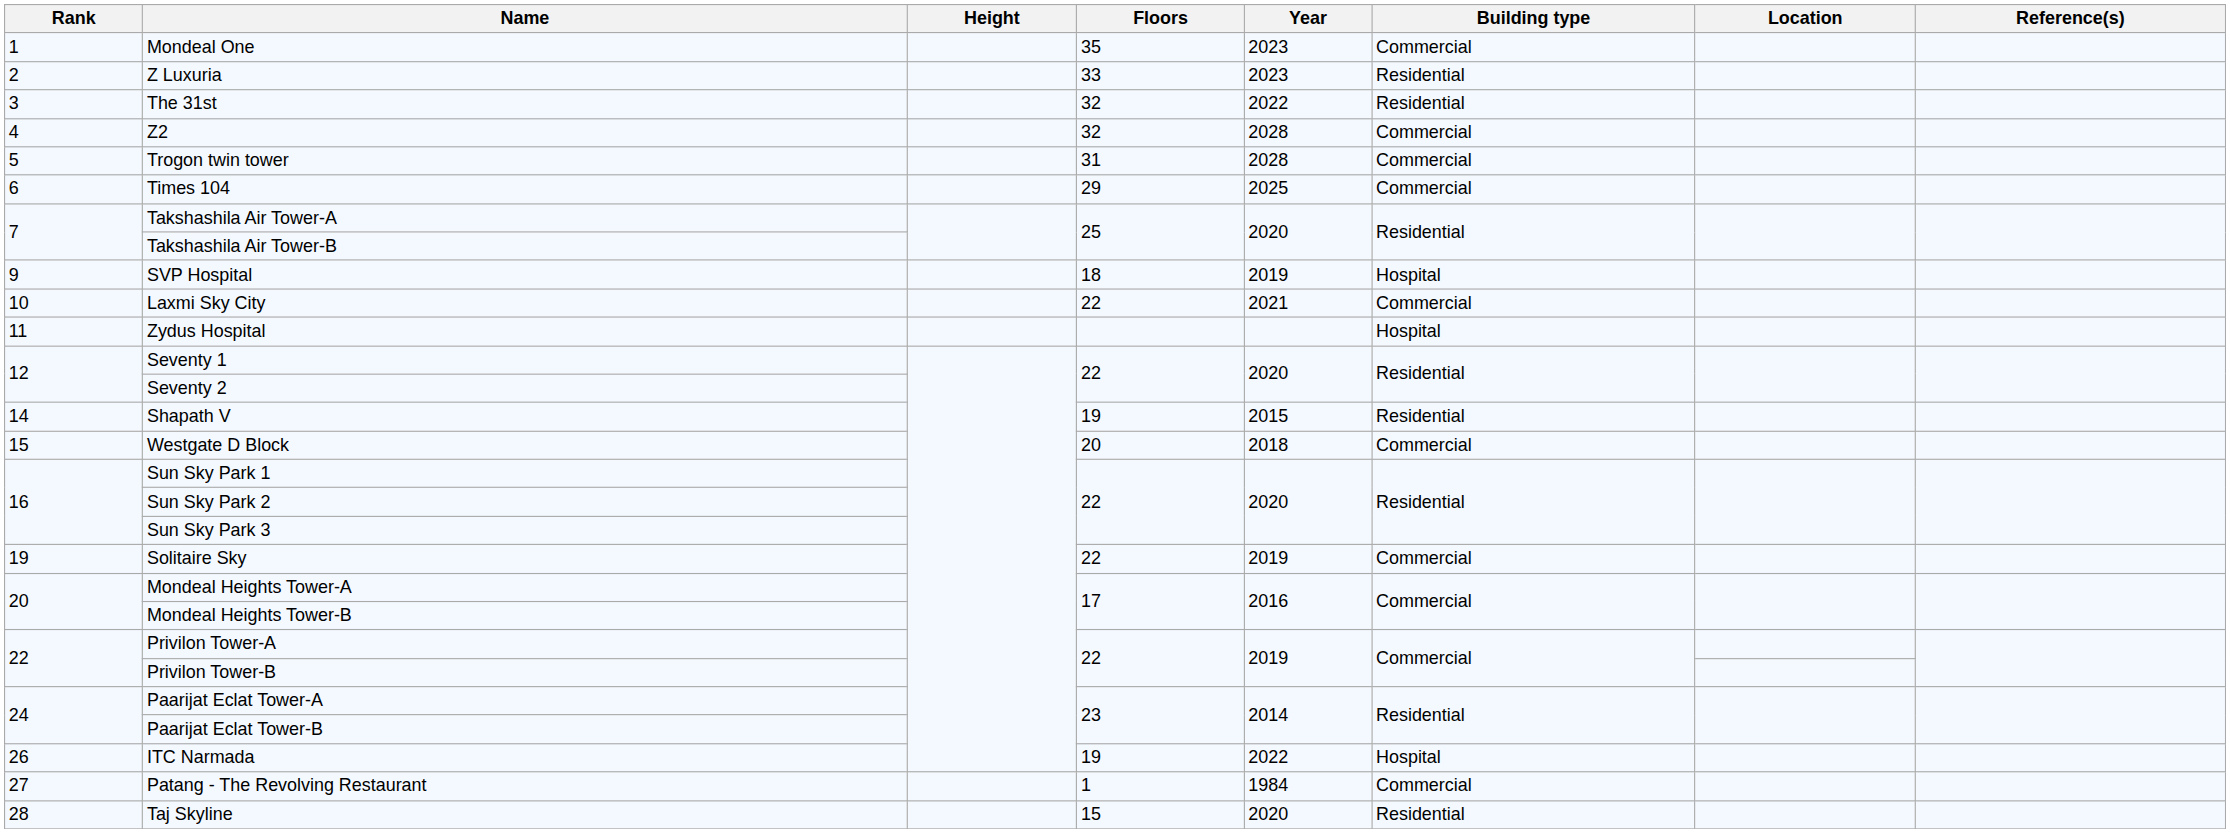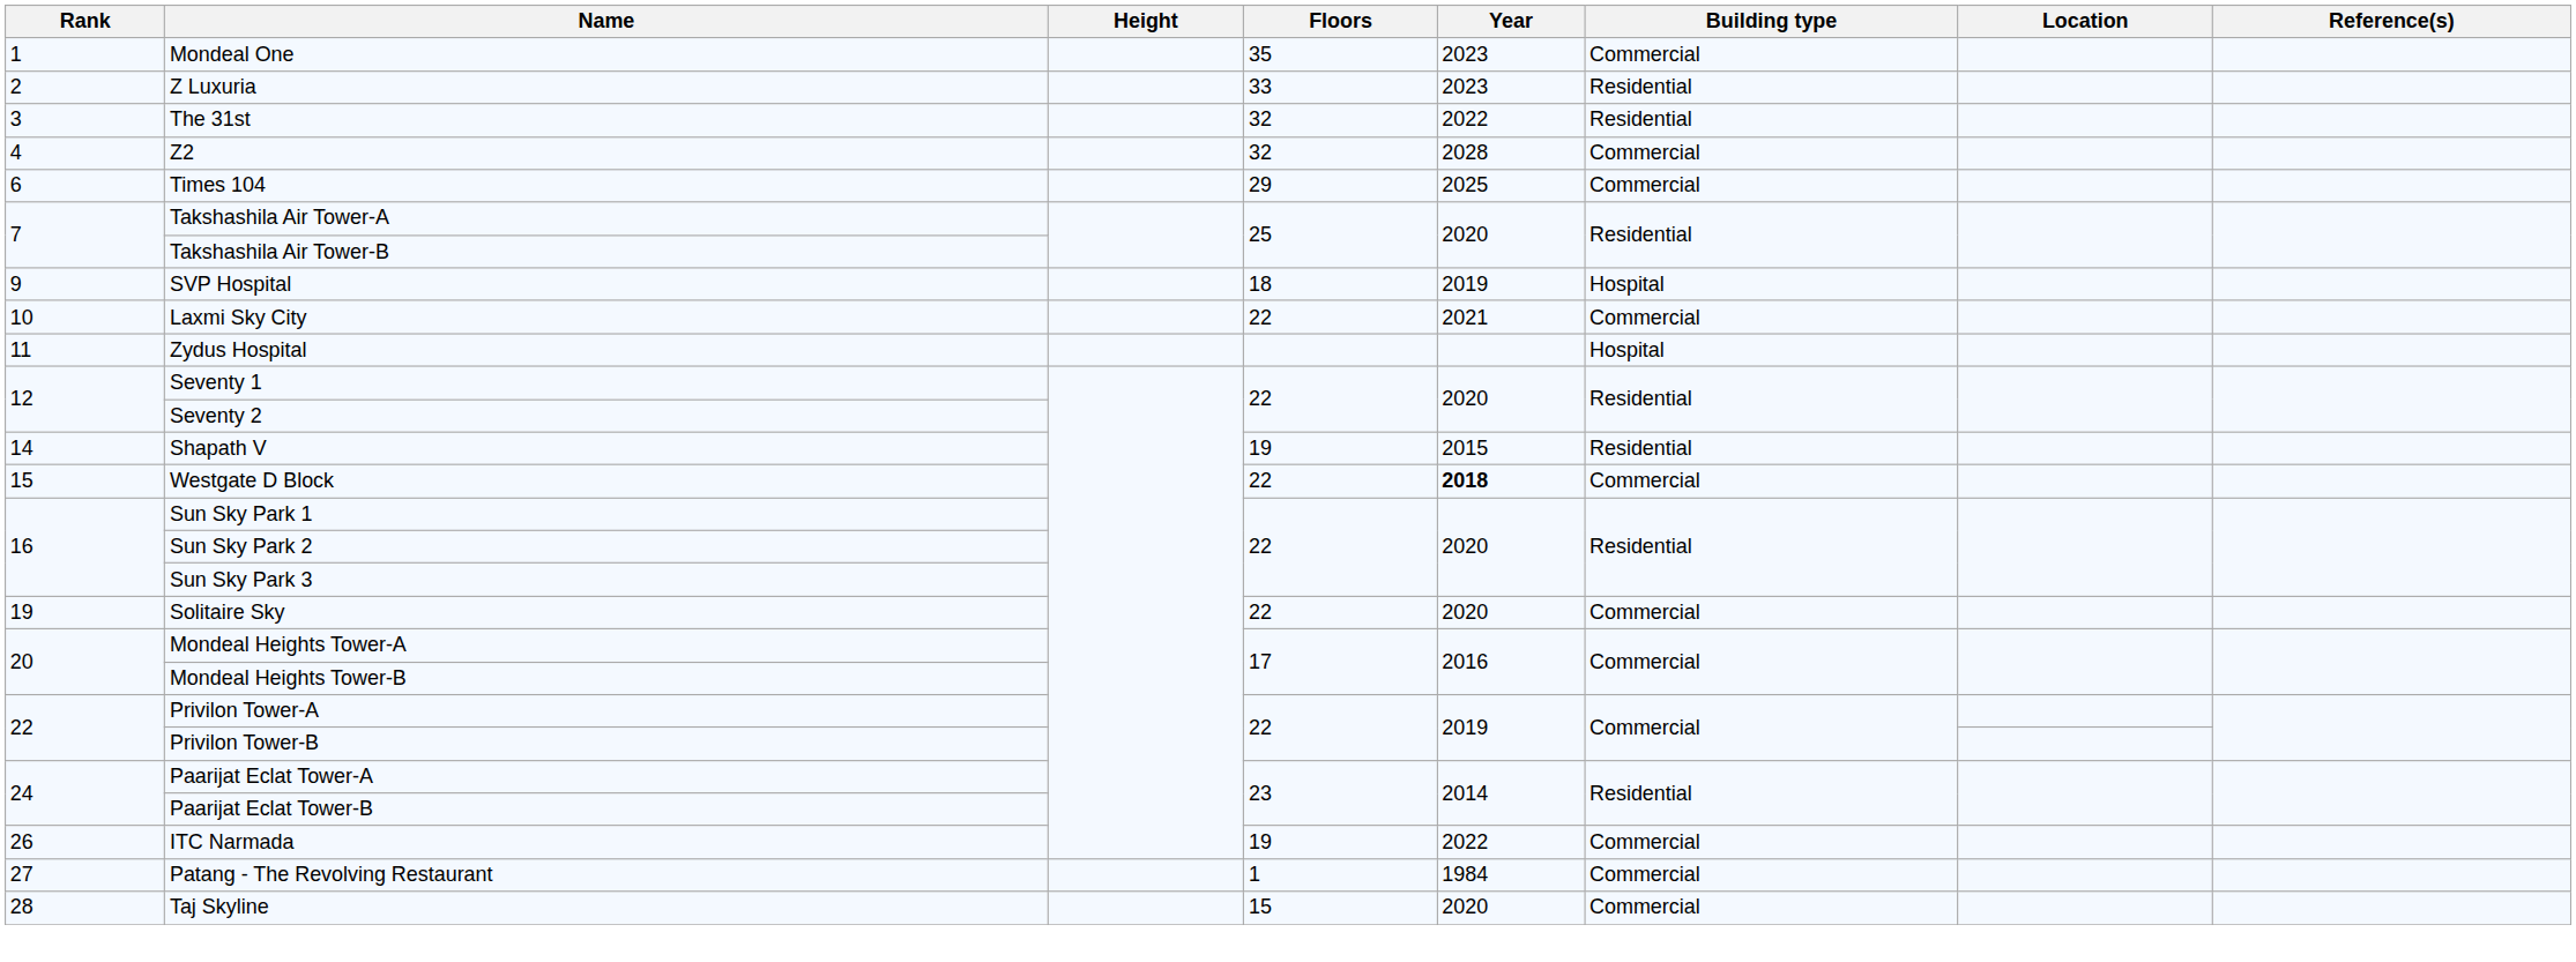- row: 5 | Trogon twin tower | 31 | 2028 | Commercial
Westgate D Block | Floors: 20 -> 22
Westgate D Block | Year: normal -> bold
Solitaire Sky | Year: 2019 -> 2020
ITC Narmada | Building type: Hospital -> Commercial
Taj Skyline | Building type: Residential -> Commercial
